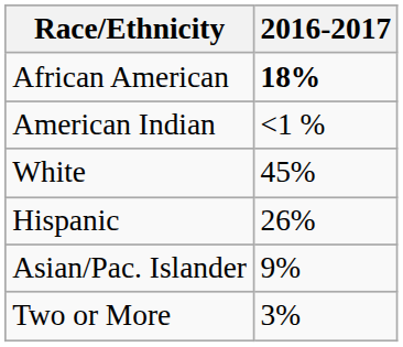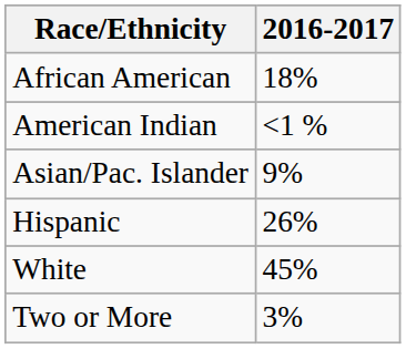African American | 2016-2017: bold -> normal
rows swapped: Asian/Pac. Islander <-> White
